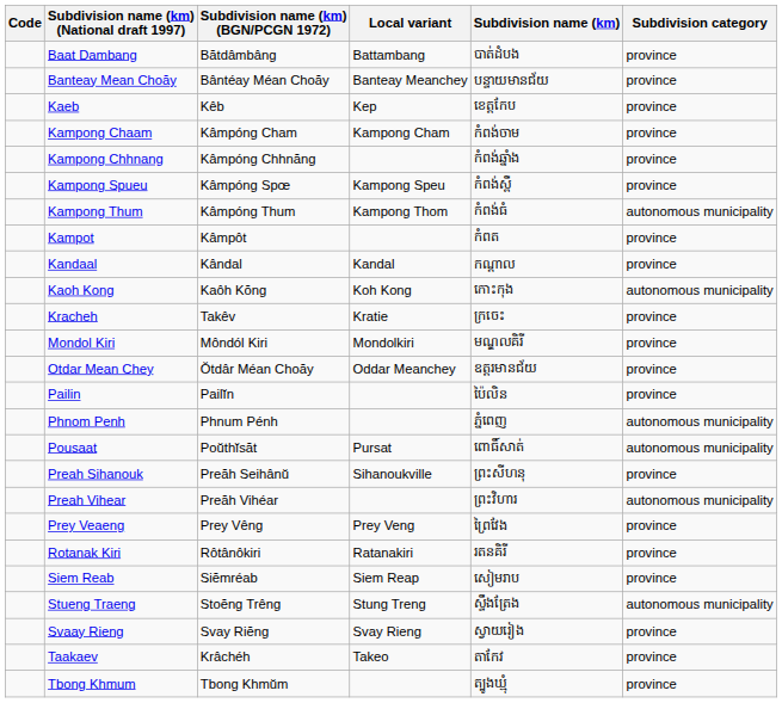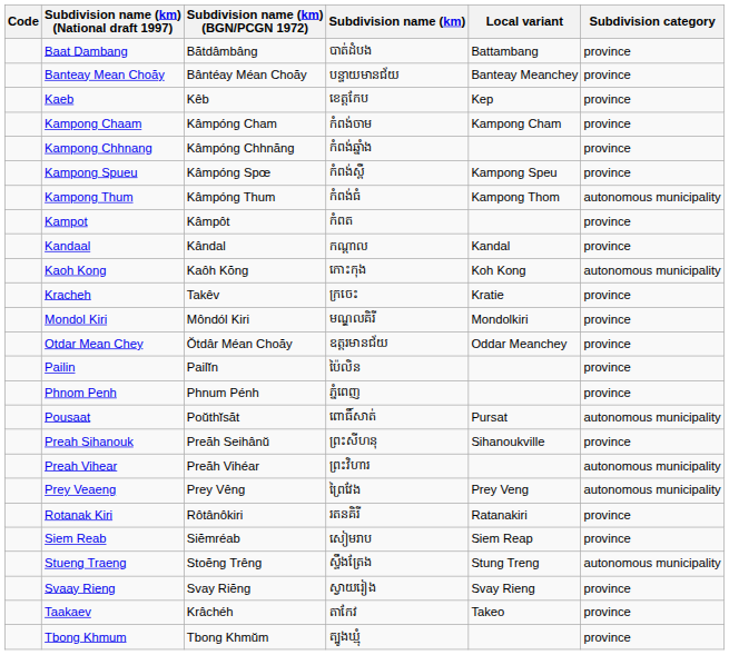columns swapped: Subdivision name (km) <-> Local variant
Phnom Penh | Subdivision category: autonomous municipality -> province
Prey Veaeng | Subdivision category: province -> autonomous municipality
